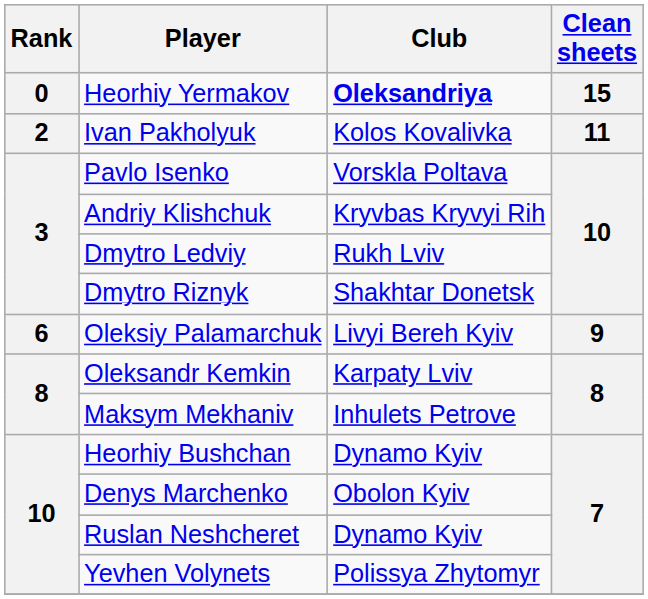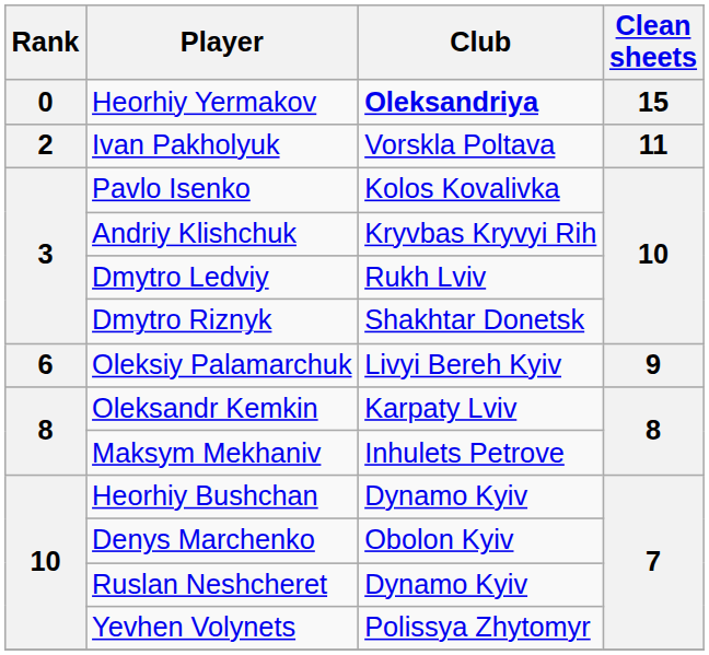Ivan Pakholyuk | Club: Kolos Kovalivka -> Vorskla Poltava
Pavlo Isenko | Club: Vorskla Poltava -> Kolos Kovalivka
